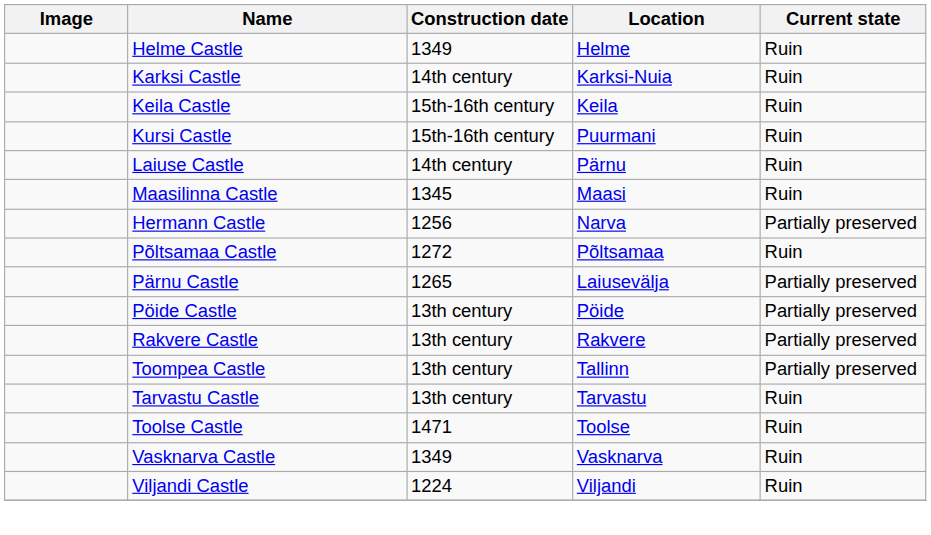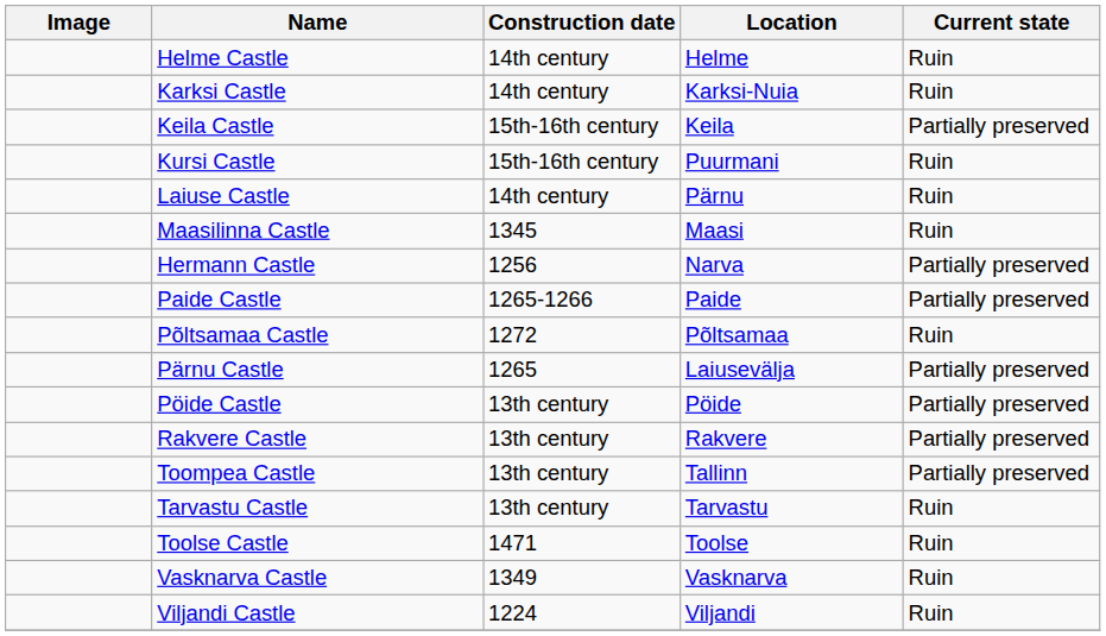Helme Castle | Construction date: 1349 -> 14th century
Keila Castle | Current state: Ruin -> Partially preserved
+ row: Paide Castle | 1265-1266 | Paide | Partially preserved
